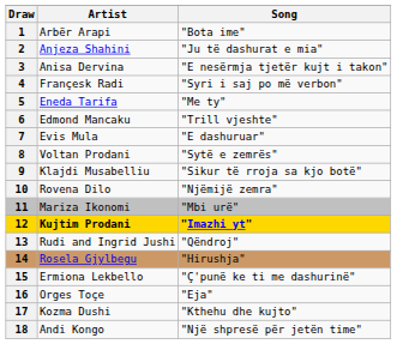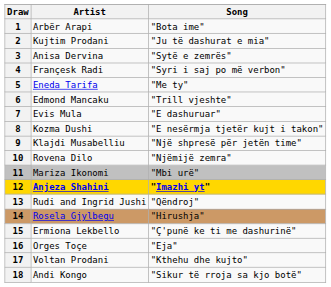2 | Artist: Anjeza Shahini -> Kujtim Prodani
3 | Song: "E nesërmja tjetër kujt i takon" -> "Sytë e zemrës"
8 | Artist: Voltan Prodani -> Kozma Dushi
8 | Song: "Sytë e zemrës" -> "E nesërmja tjetër kujt i takon"
9 | Song: "Sikur të rroja sa kjo botë" -> "Një shpresë për jetën time"
12 | Artist: Kujtim Prodani -> Anjeza Shahini
17 | Artist: Kozma Dushi -> Voltan Prodani
18 | Song: "Një shpresë për jetën time" -> "Sikur të rroja sa kjo botë"
